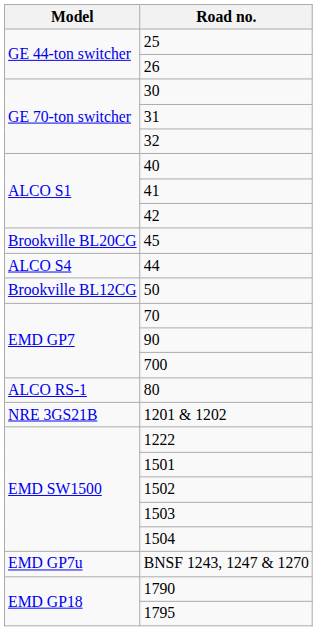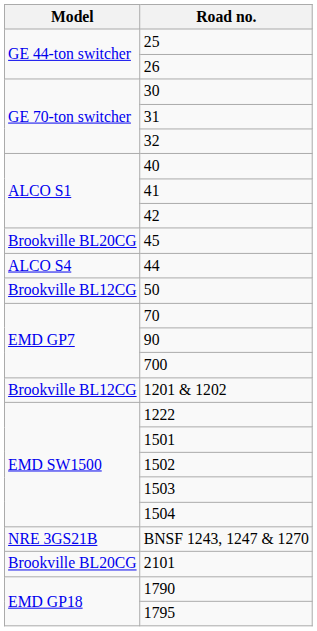- row: ALCO RS-1 | 80
1201 & 1202 | Model: NRE 3GS21B -> Brookville BL12CG
BNSF 1243, 1247 & 1270 | Model: EMD GP7u -> NRE 3GS21B
+ row: Brookville BL20CG | 2101
